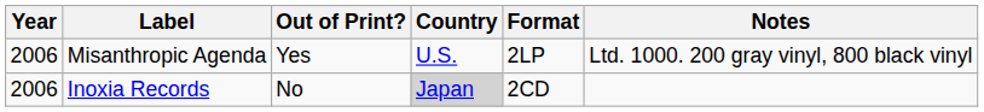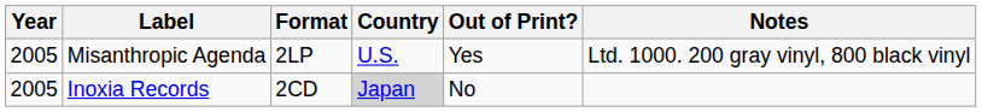columns swapped: Format <-> Out of Print?
Misanthropic Agenda | Year: 2006 -> 2005
Inoxia Records | Year: 2006 -> 2005
